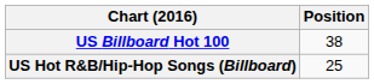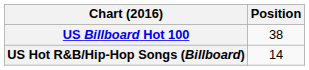US Hot R&B/Hip-Hop Songs (Billboard) | Position: 25 -> 14
